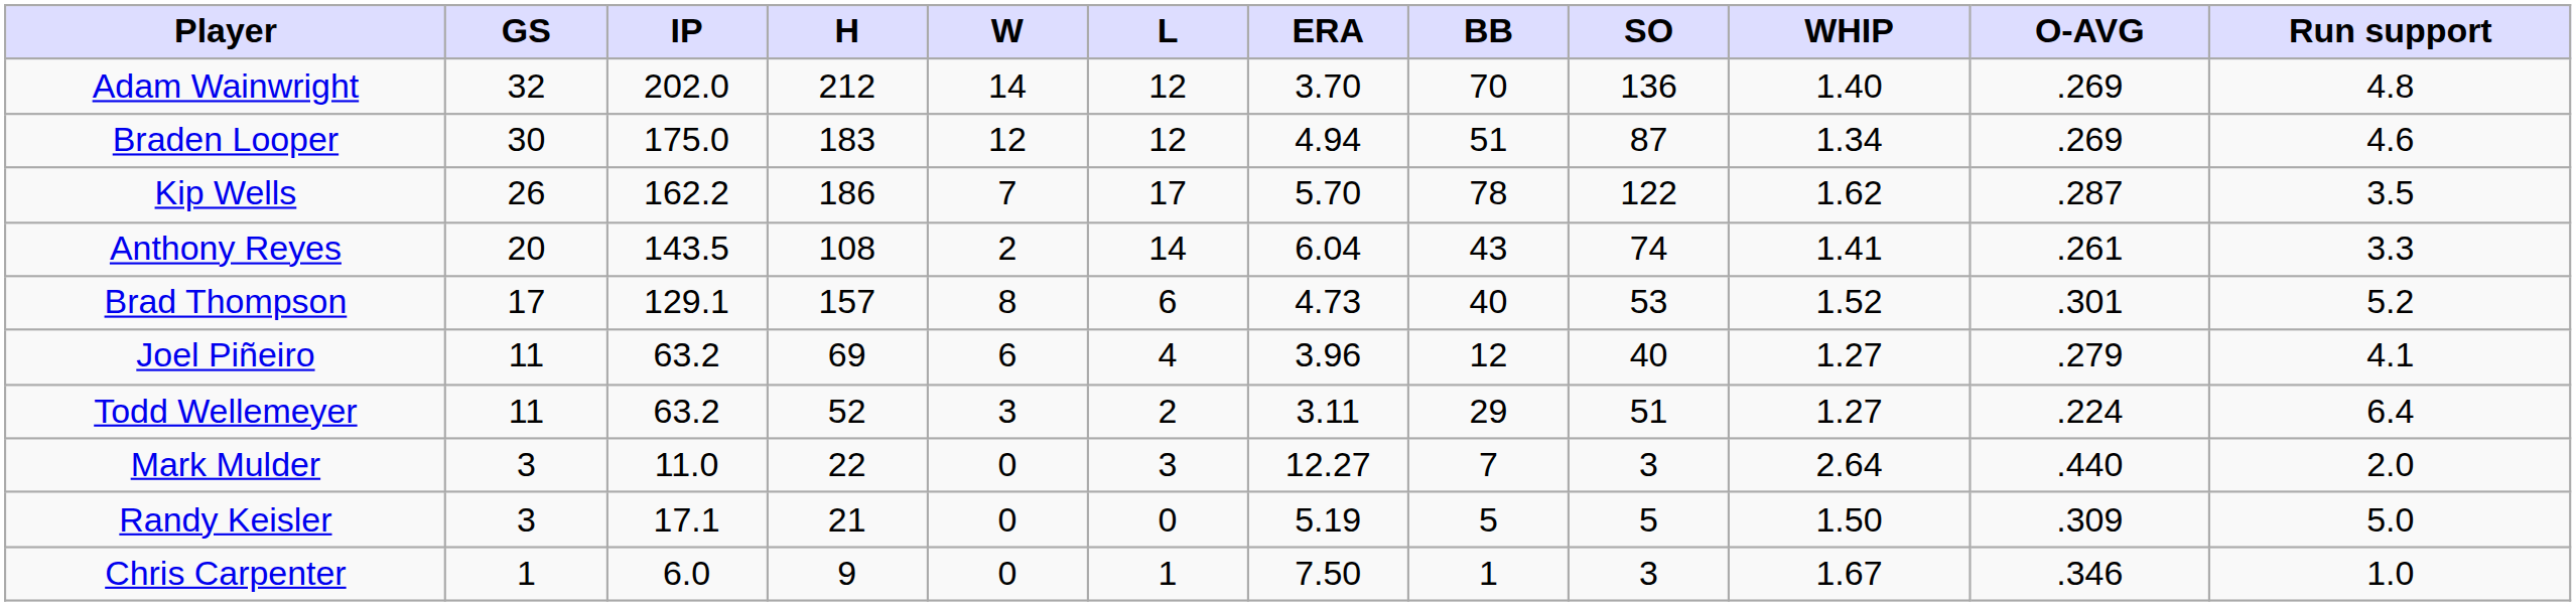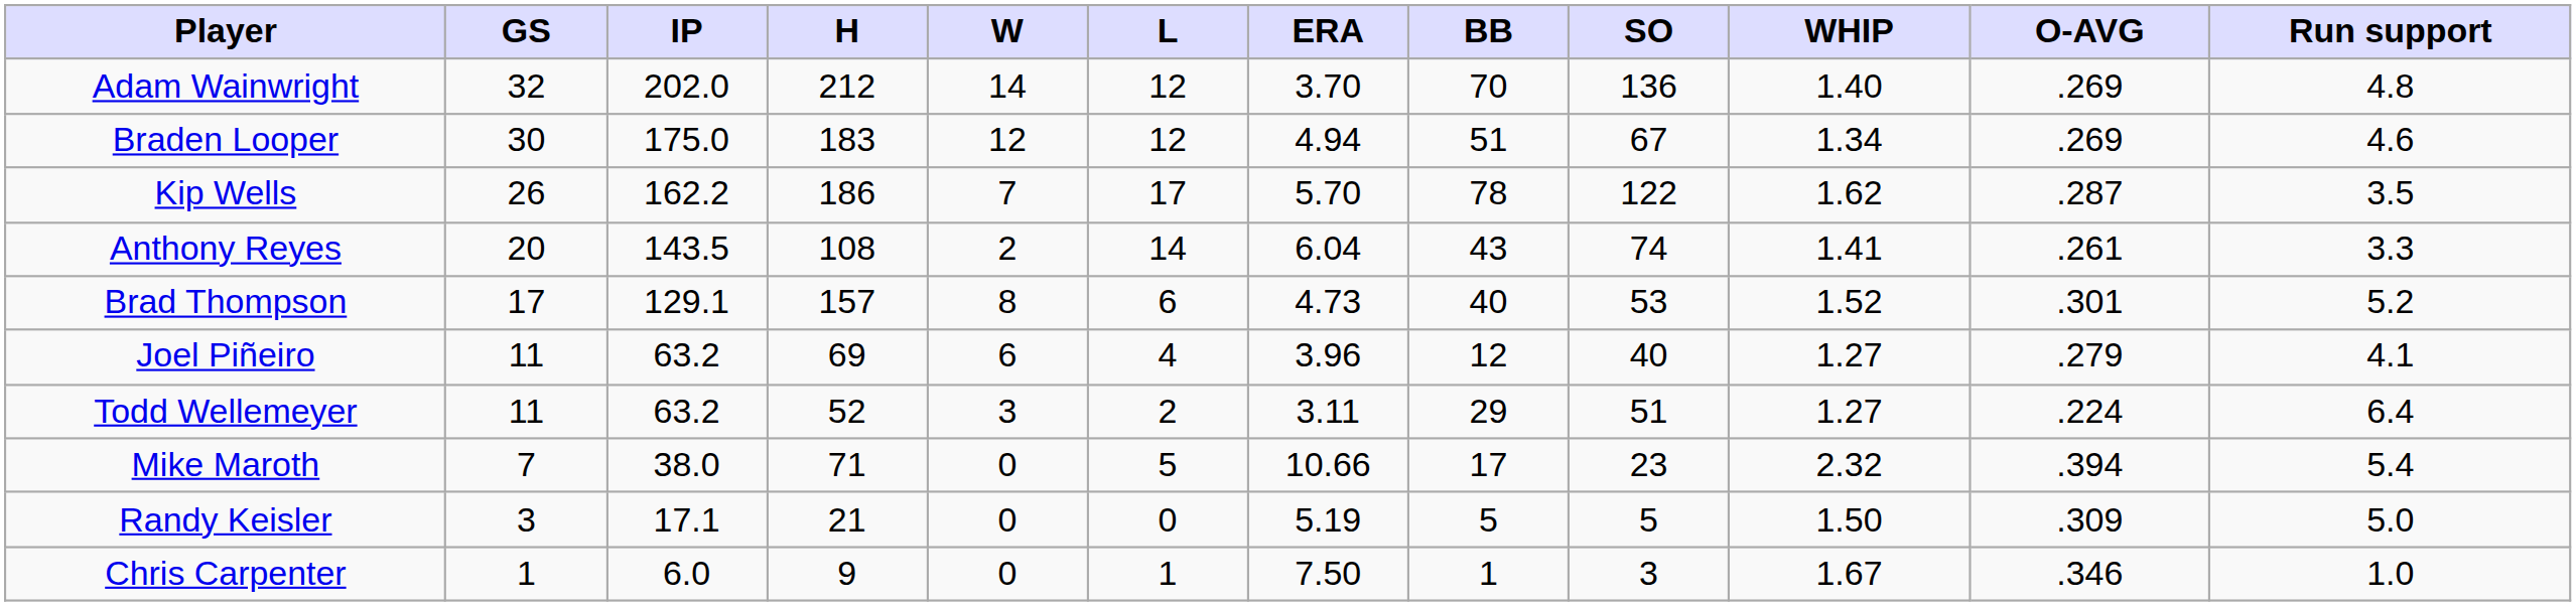Braden Looper | SO: 87 -> 67
+ row: Mike Maroth | 7 | 38.0 | 71 | 0 | 5 | 10.66 | 17 | 23 | 2.32 | .394 | 5.4
- row: Mark Mulder | 3 | 11.0 | 22 | 0 | 3 | 12.27 | 7 | 3 | 2.64 | .440 | 2.0
